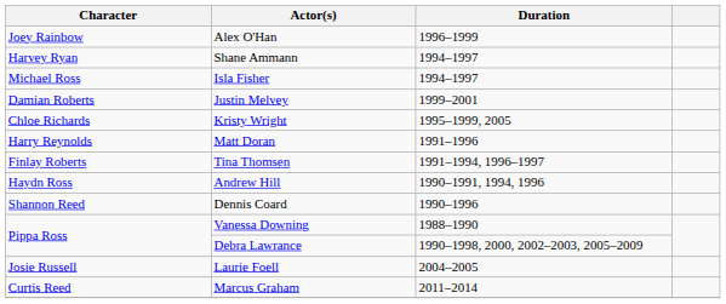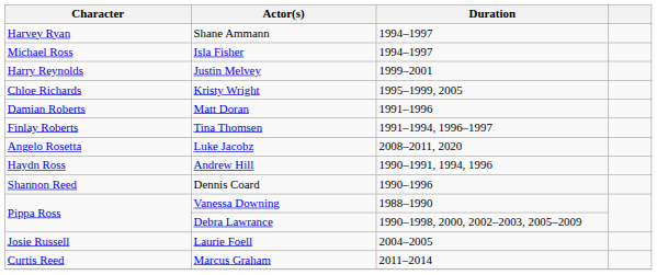- row: Joey Rainbow | Alex O'Han | 1996–1999
Justin Melvey | Character: Damian Roberts -> Harry Reynolds
Matt Doran | Character: Harry Reynolds -> Damian Roberts
+ row: Angelo Rosetta | Luke Jacobz | 2008–2011, 2020
